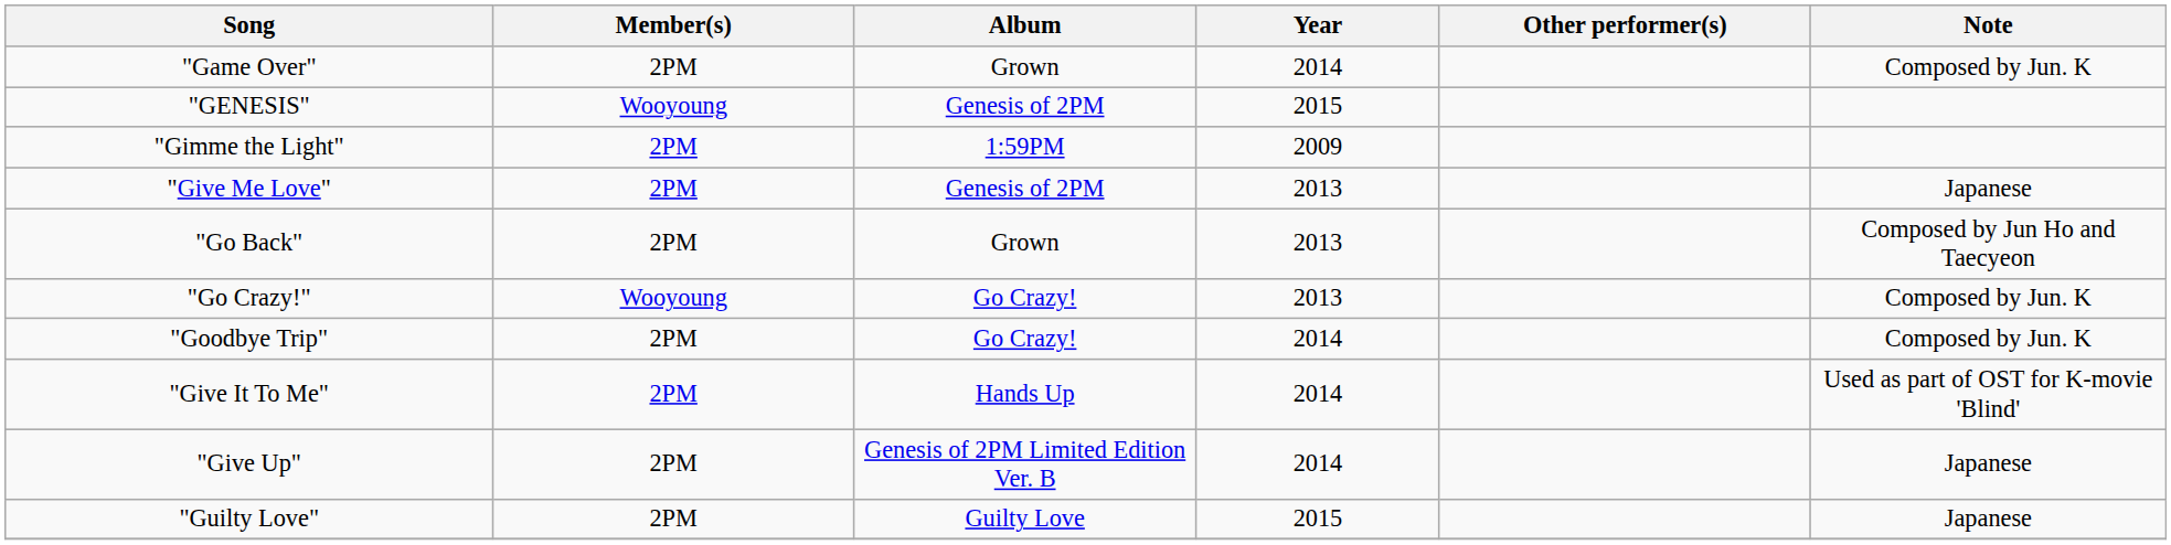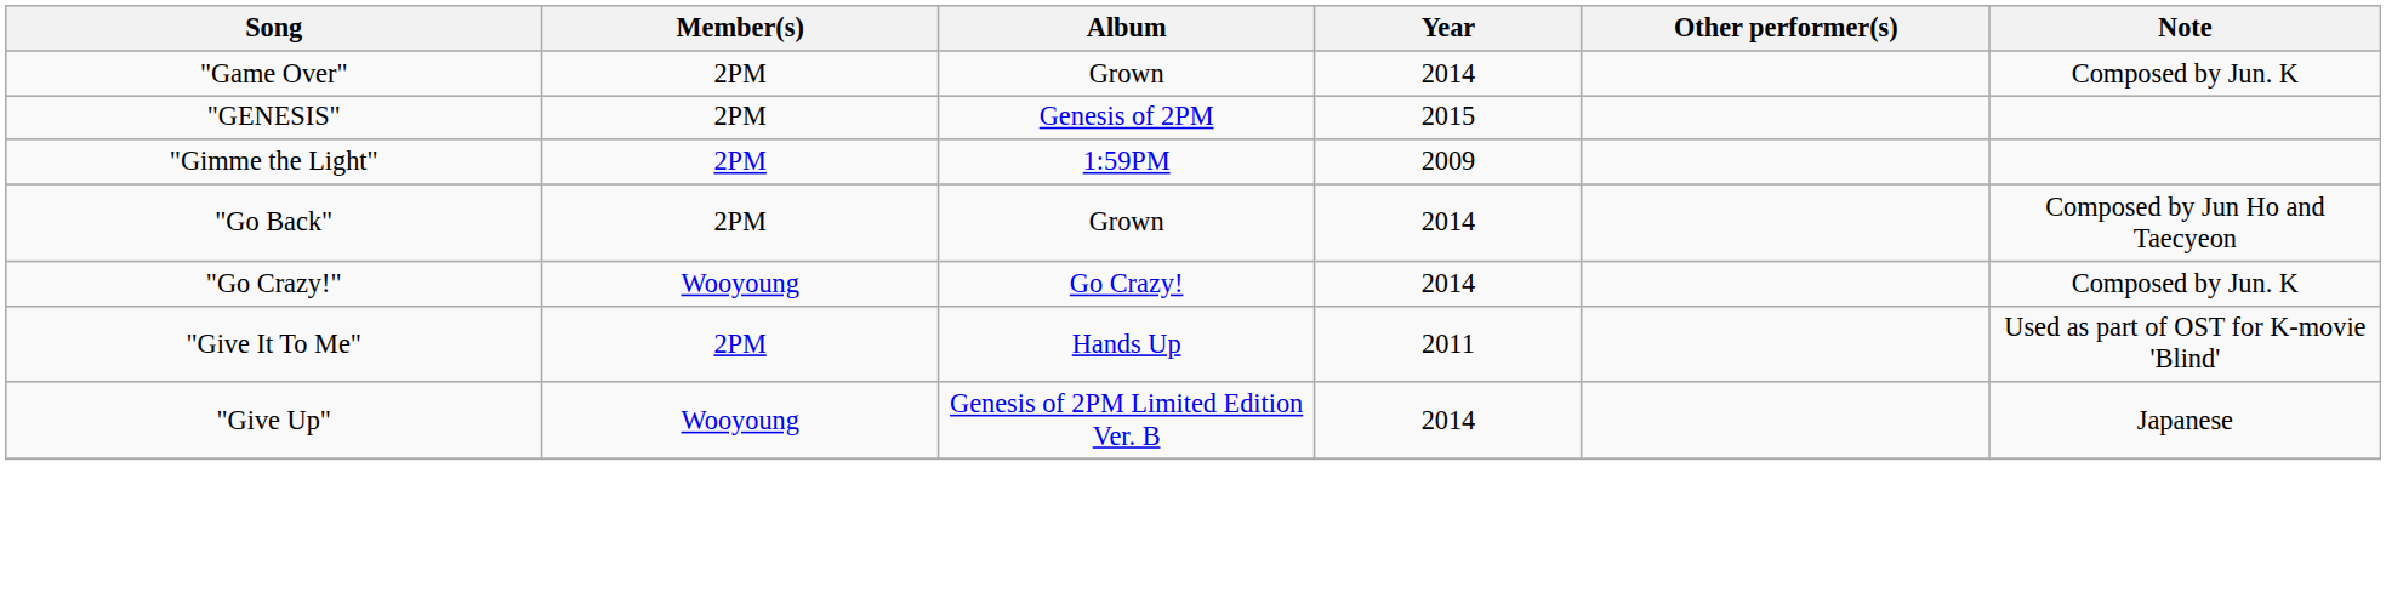"GENESIS" | Member(s): Wooyoung -> 2PM
- row: "Give Me Love" | 2PM | Genesis of 2PM | 2013 | Japanese
"Go Back" | Year: 2013 -> 2014
"Go Crazy!" | Year: 2013 -> 2014
- row: "Goodbye Trip" | 2PM | Go Crazy! | 2014 | Composed by Jun. K
"Give It To Me" | Year: 2014 -> 2011
"Give Up" | Member(s): 2PM -> Wooyoung
- row: "Guilty Love" | 2PM | Guilty Love | 2015 | Japanese
